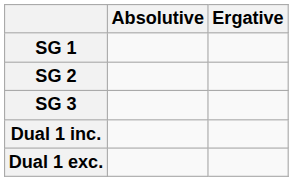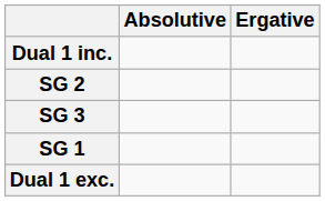rows swapped: SG 1 <-> Dual 1 inc.
